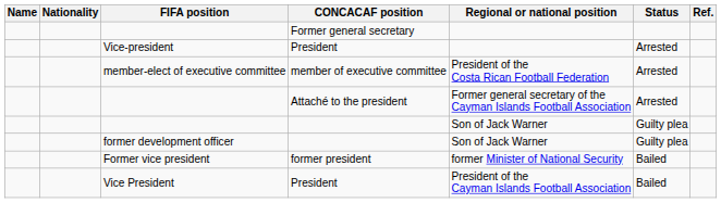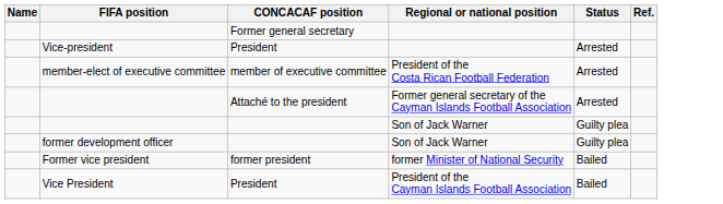- column: Nationality
